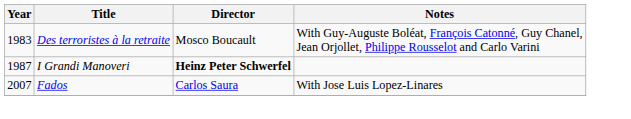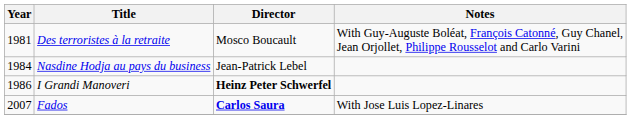Des terroristes à la retraite | Year: 1983 -> 1981
+ row: 1984 | Nasdine Hodja au pays du business | Jean-Patrick Lebel
I Grandi Manoveri | Year: 1987 -> 1986
Fados | Director: normal -> bold
